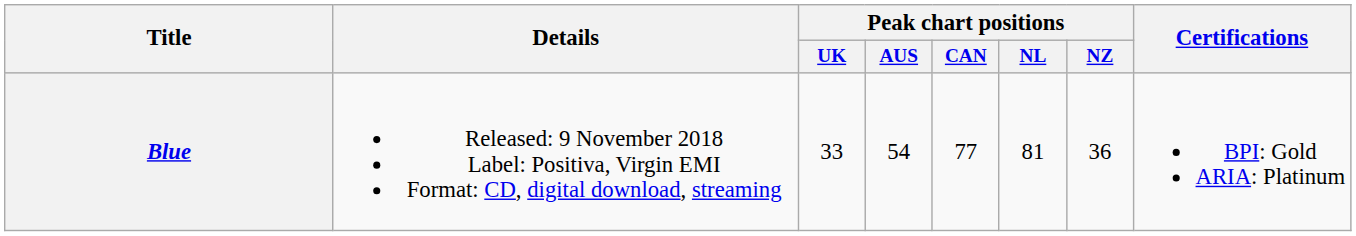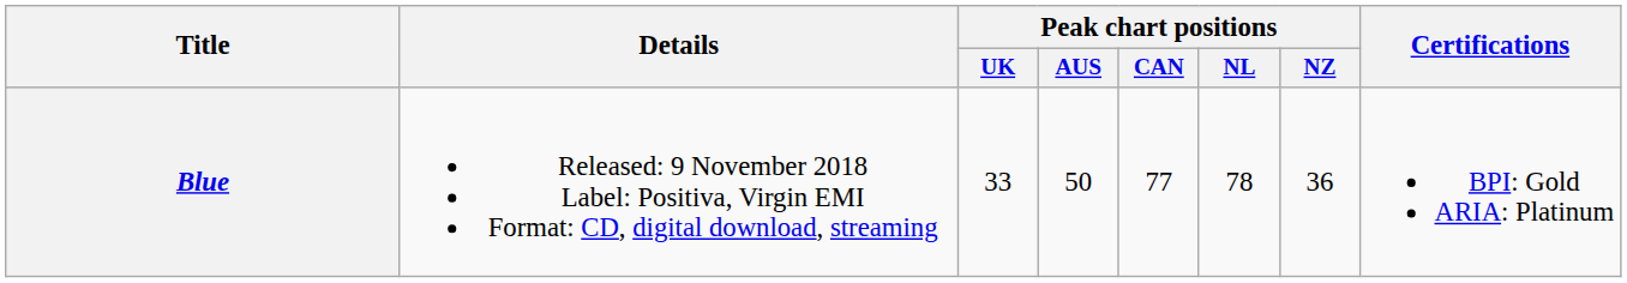Blue | Peak chart positions / AUS: 54 -> 50
Blue | Peak chart positions / NL: 81 -> 78
